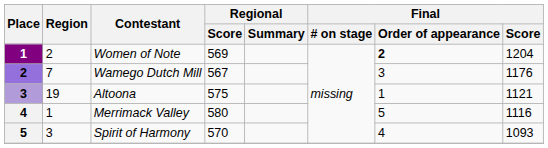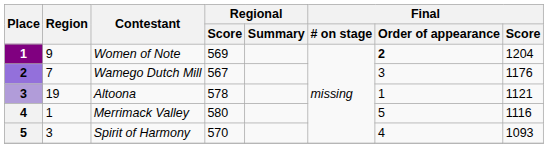Women of Note | Region: 2 -> 9
Altoona | Regional / Score: 575 -> 578
